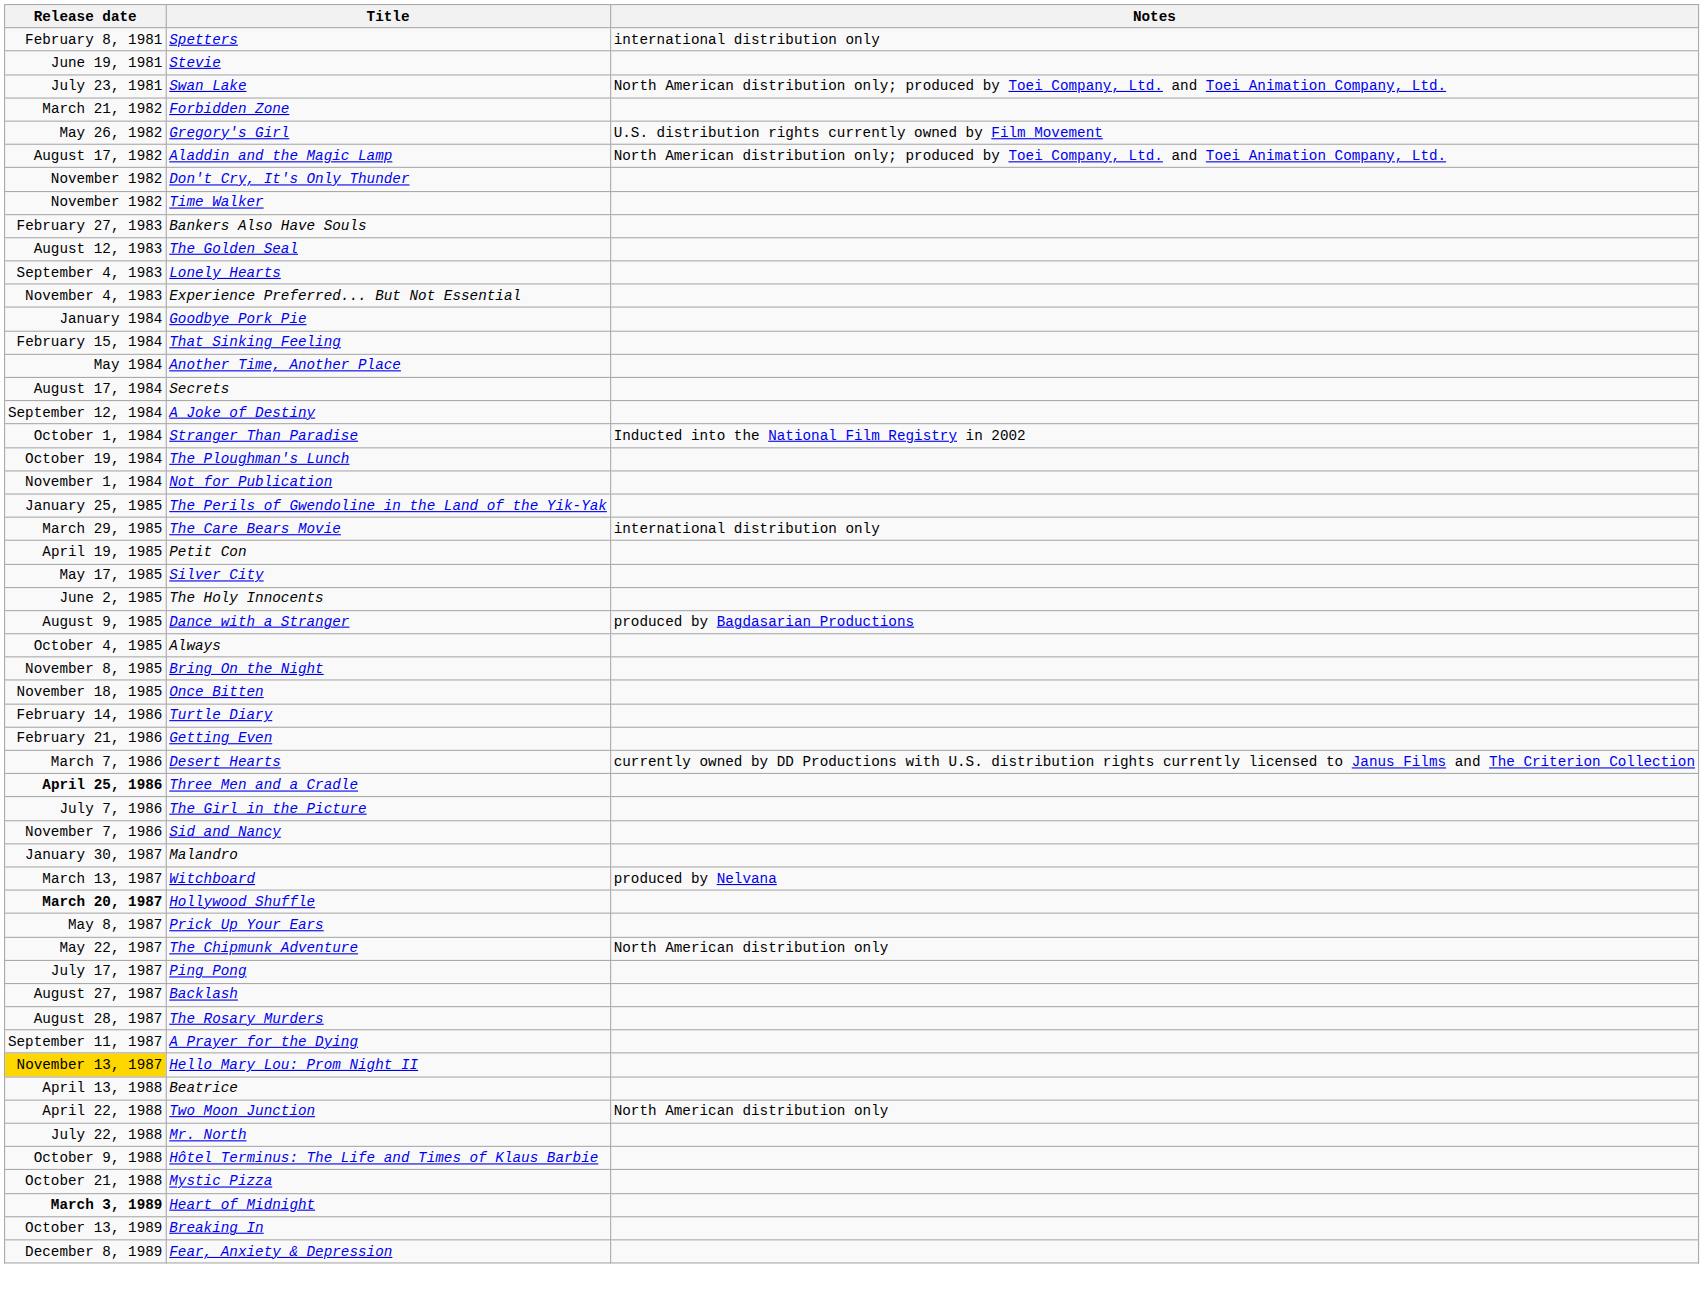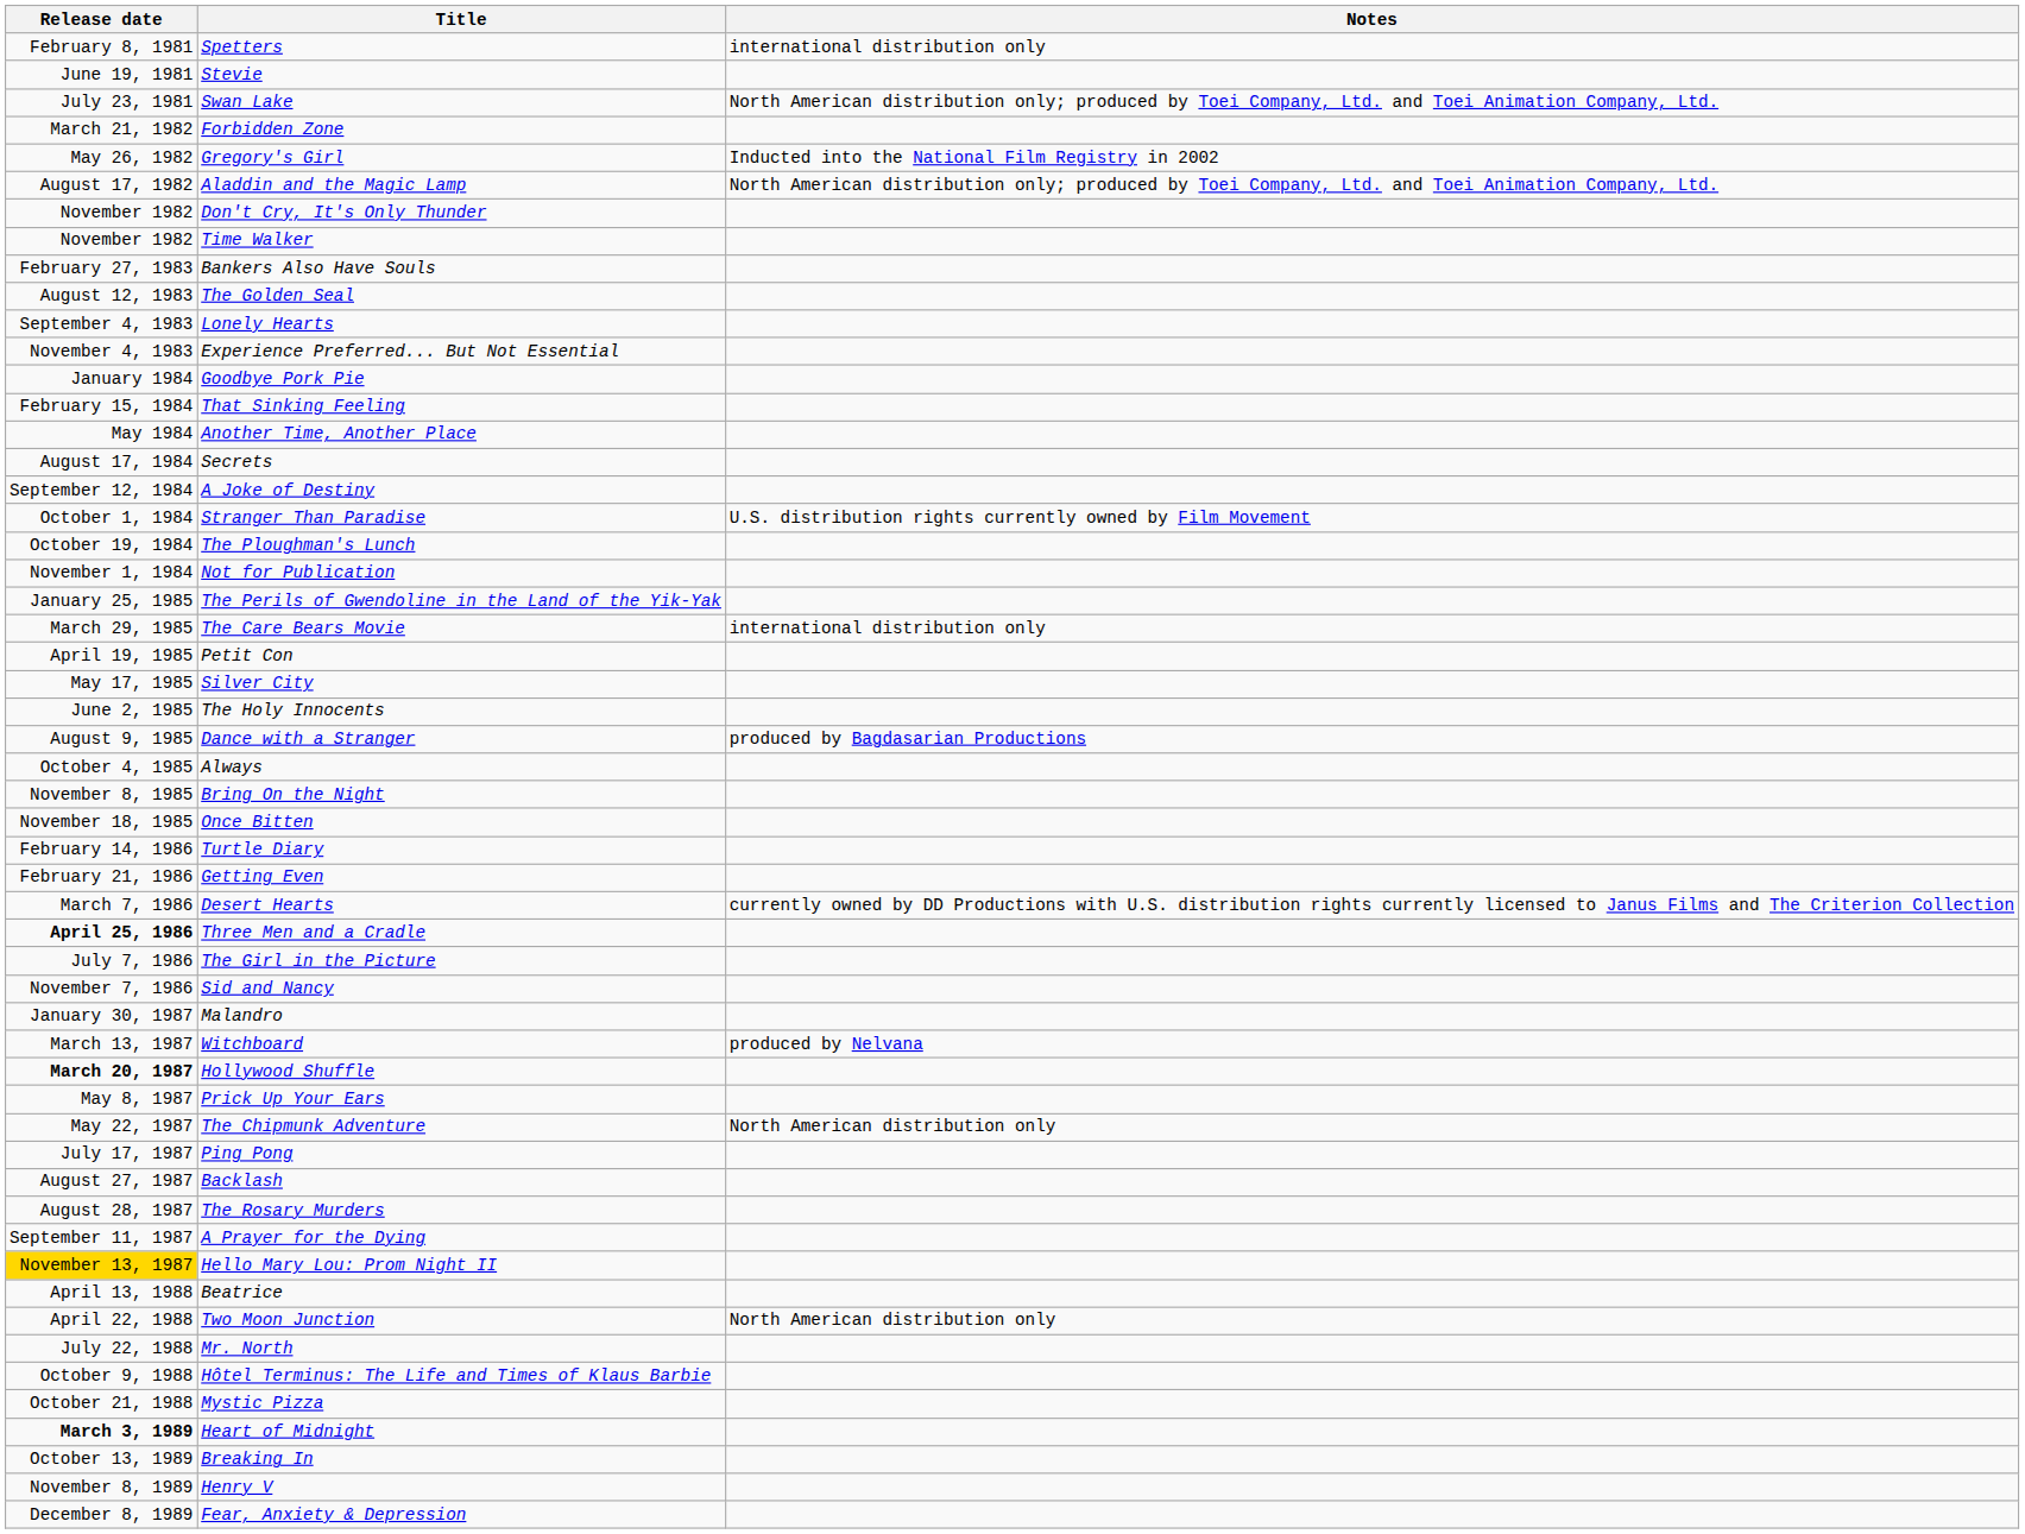Gregory's Girl | Notes: U.S. distribution rights currently owned by Film Movement -> Inducted into the National Film Registry in 2002
Stranger Than Paradise | Notes: Inducted into the National Film Registry in 2002 -> U.S. distribution rights currently owned by Film Movement
+ row: November 8, 1989 | Henry V
